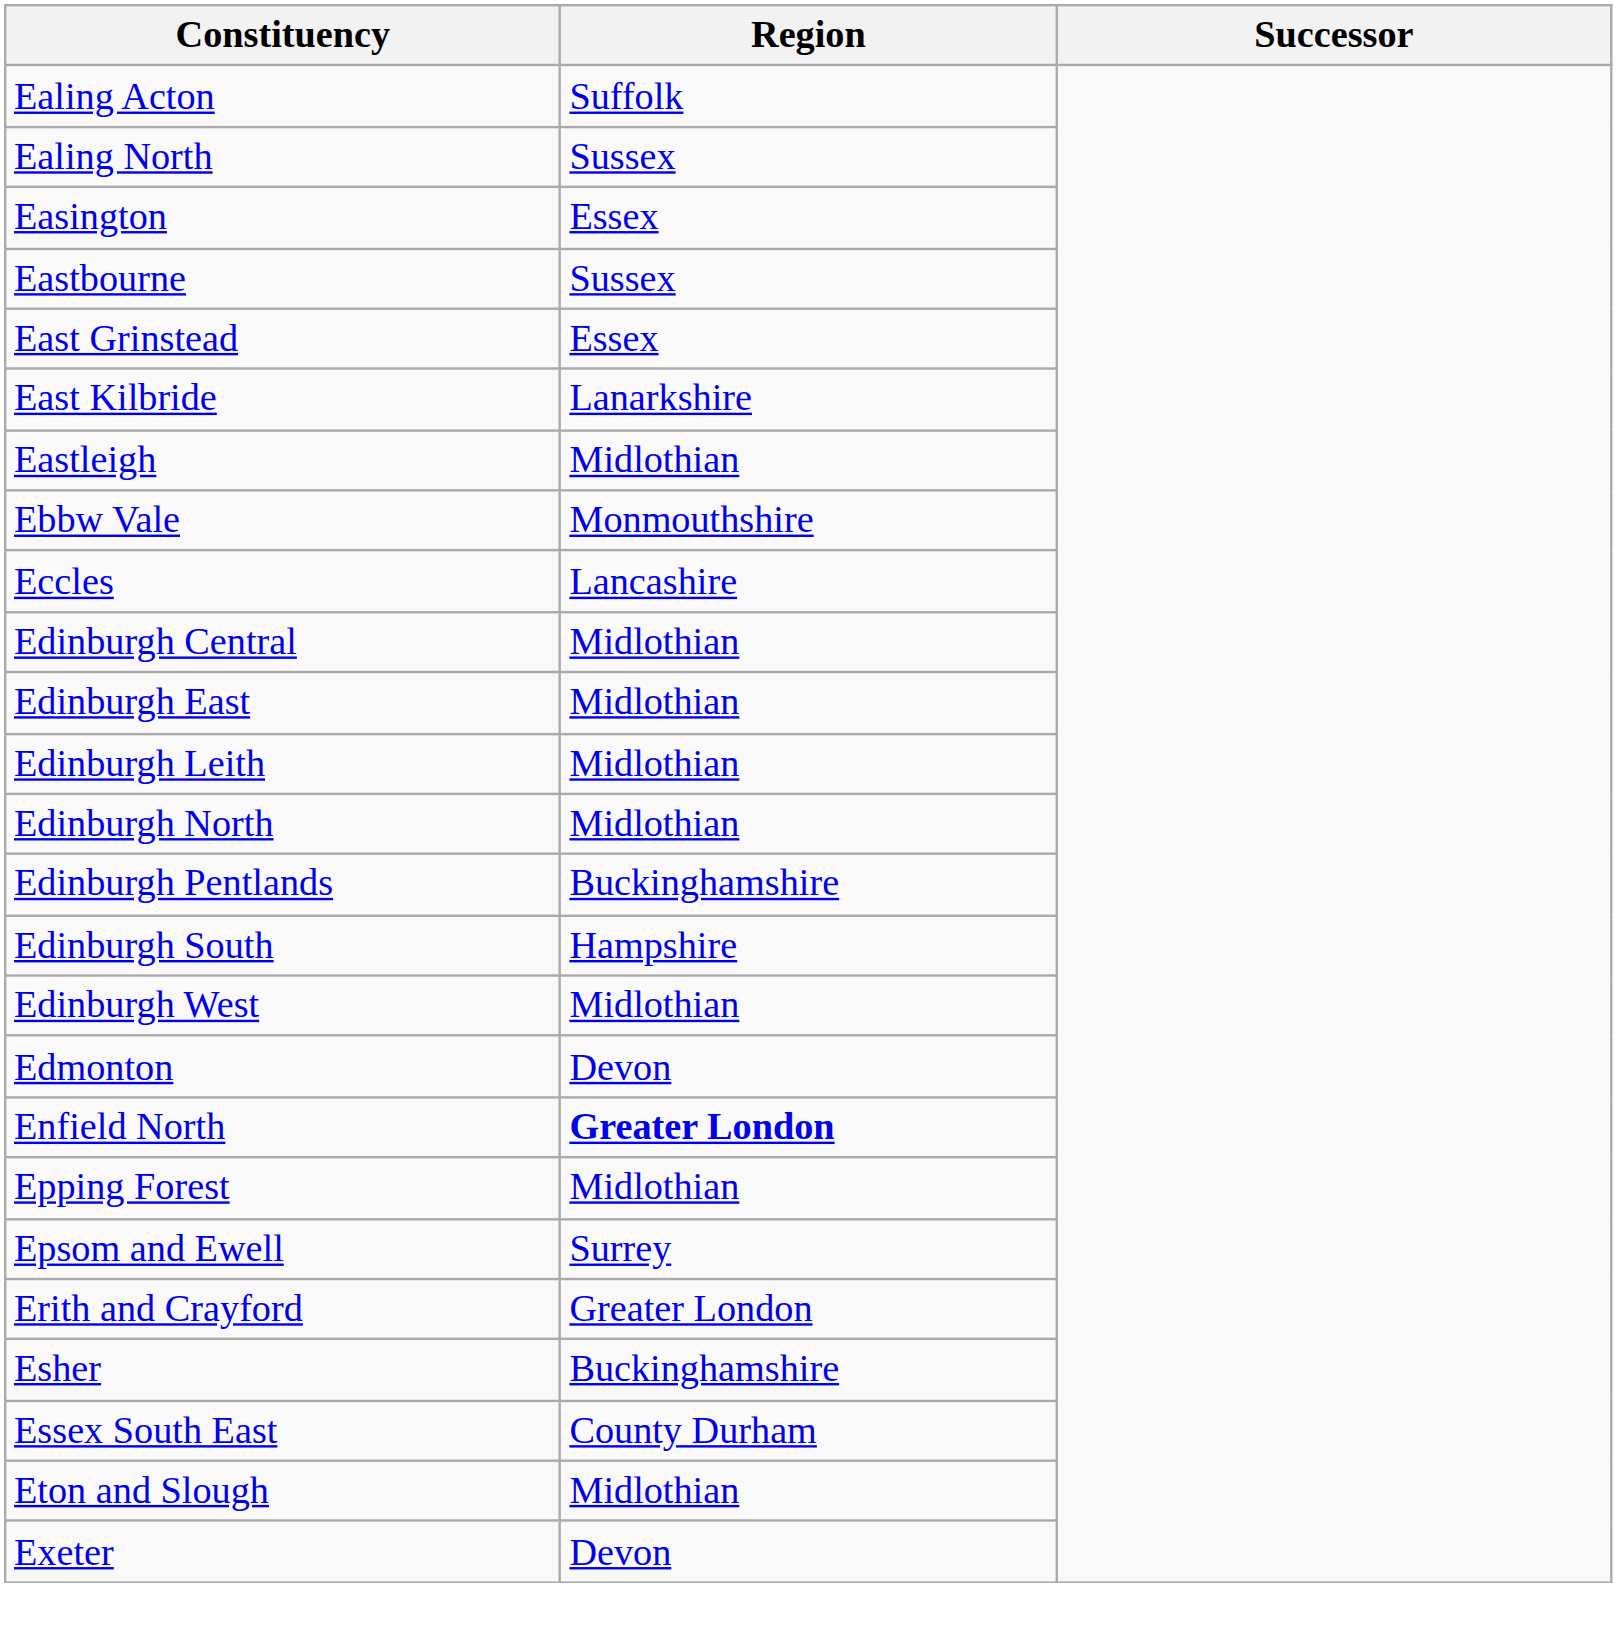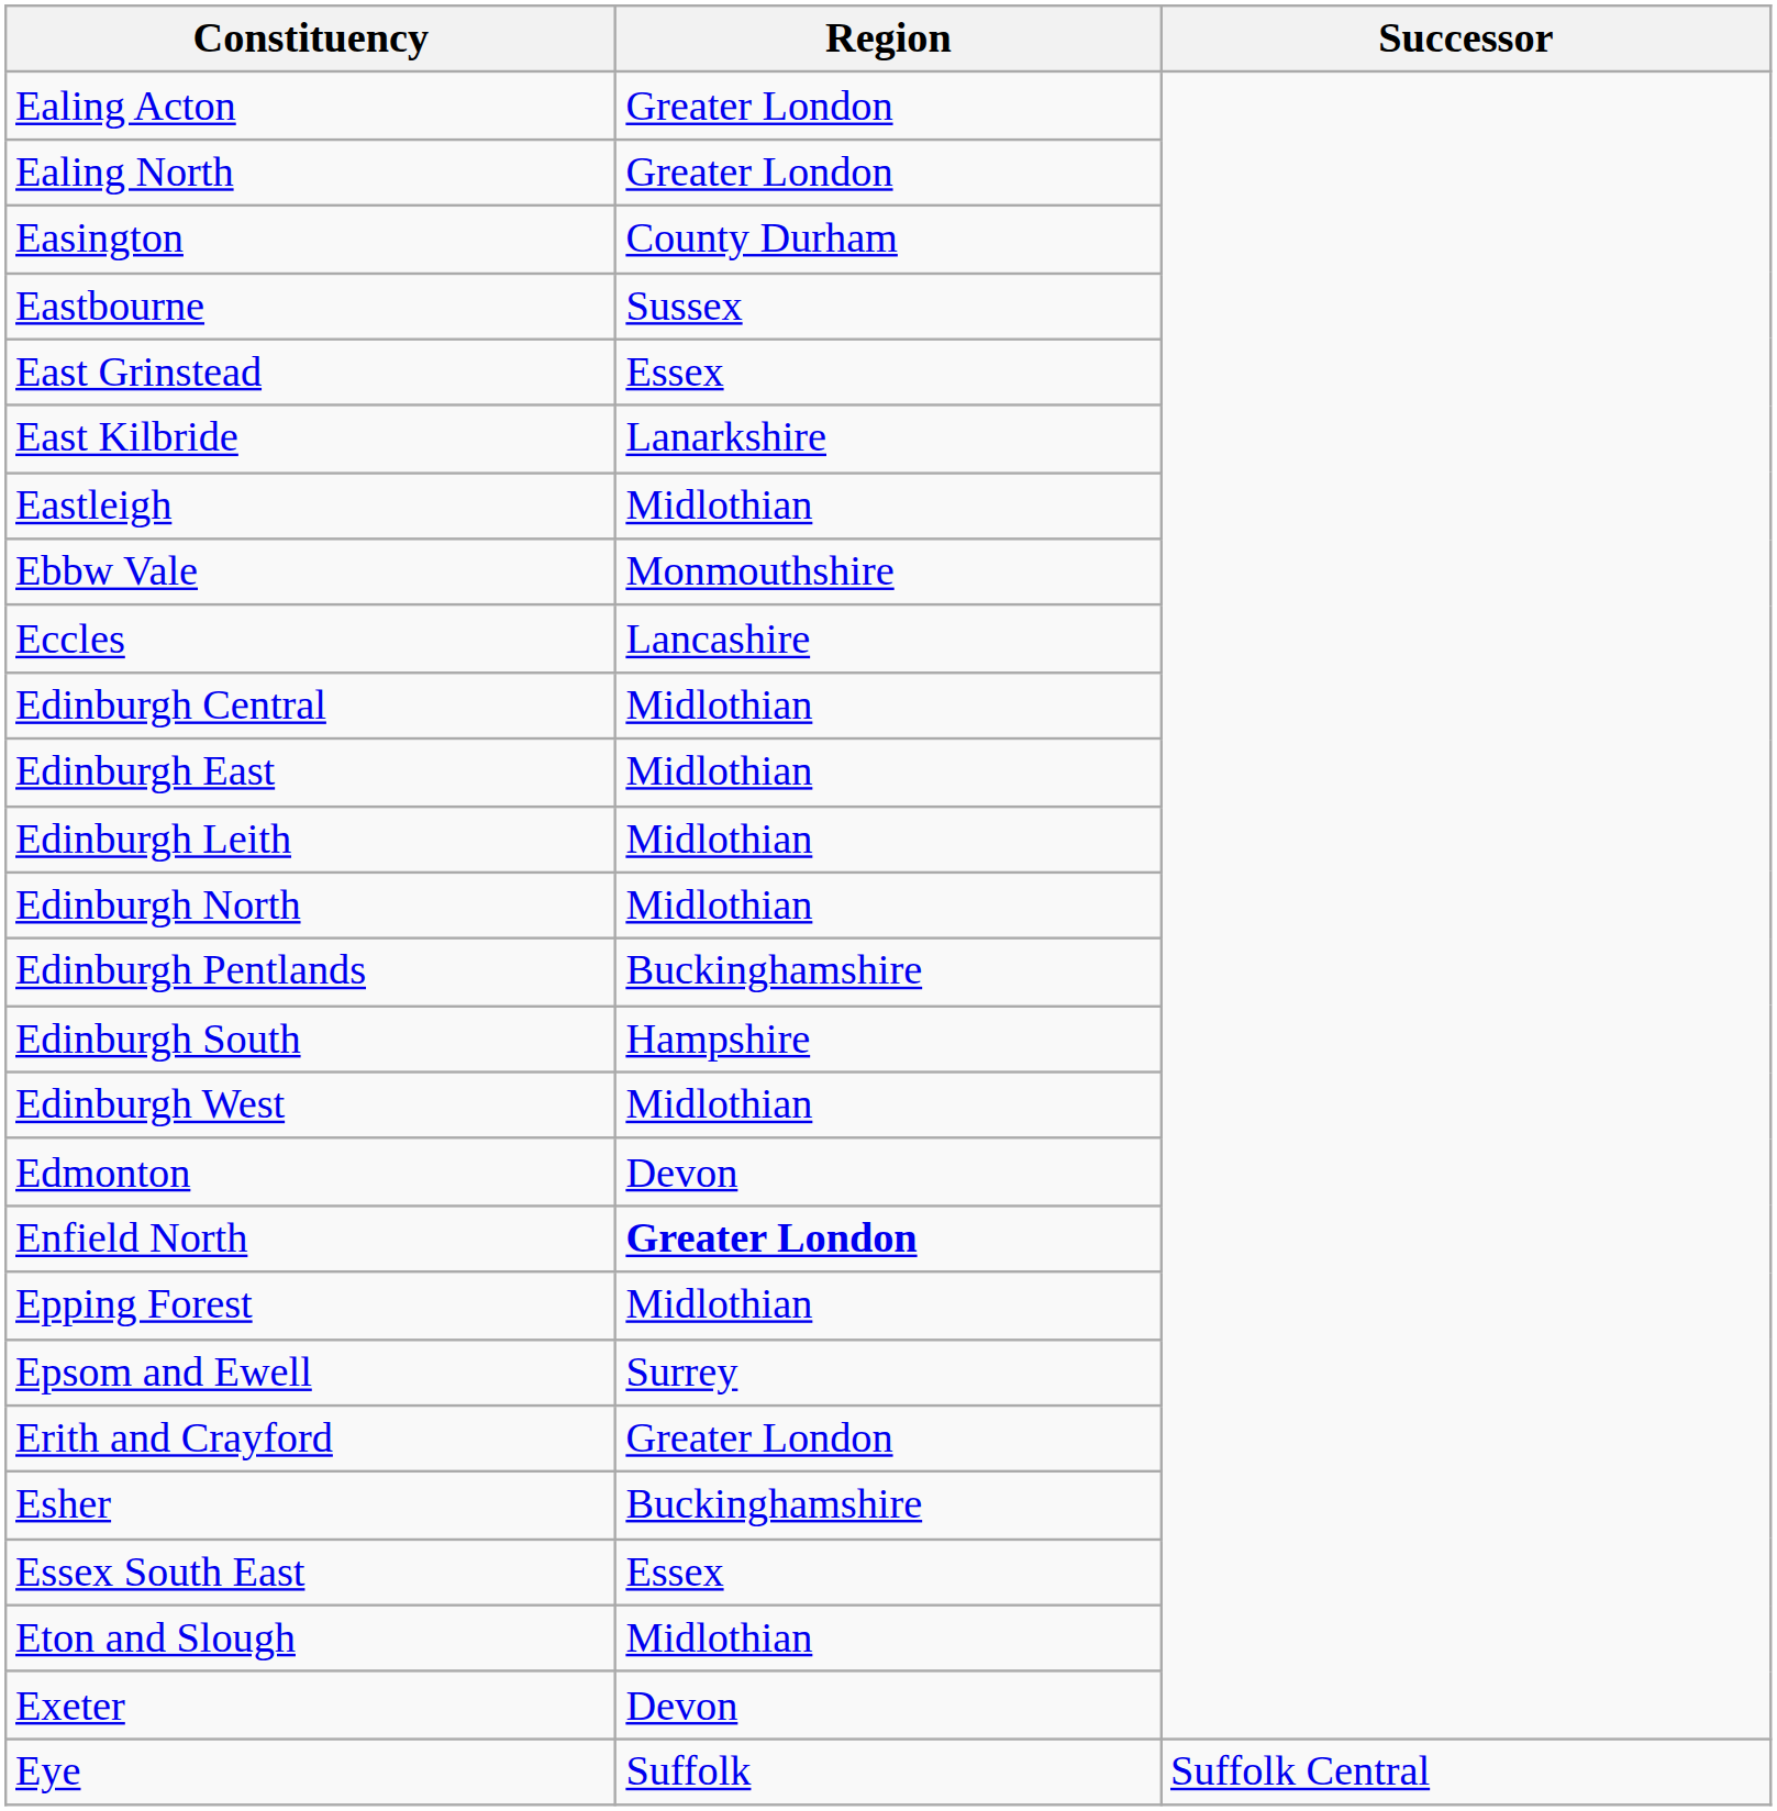Ealing Acton | Region: Suffolk -> Greater London
Ealing North | Region: Sussex -> Greater London
Easington | Region: Essex -> County Durham
Essex South East | Region: County Durham -> Essex
+ row: Eye | Suffolk | Suffolk Central
